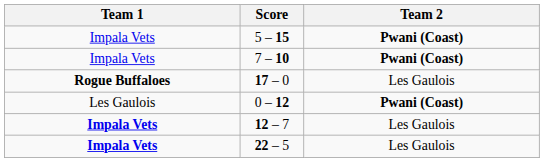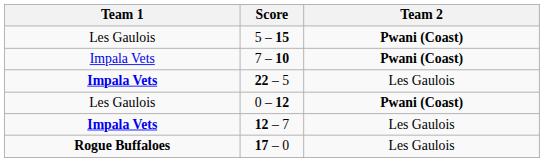5 – 15 | Team 1: Impala Vets -> Les Gaulois
rows swapped: 17 – 0 <-> 22 – 5
